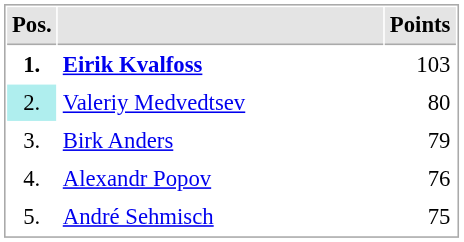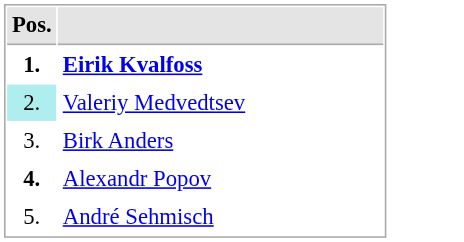- column: Points | 103 | 80 | 79 | 76 | 75
Alexandr Popov | Pos.: normal -> bold
